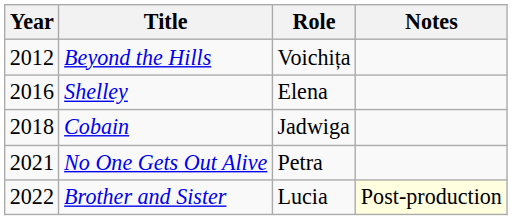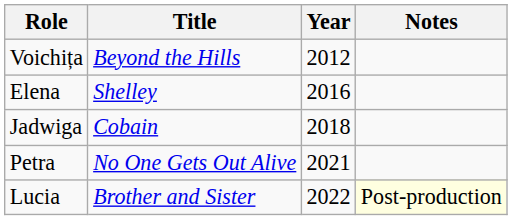columns swapped: Year <-> Role
